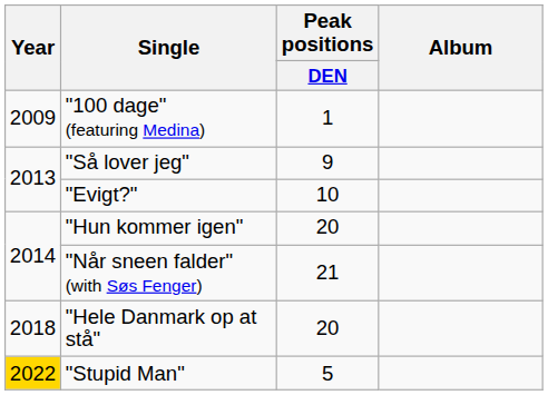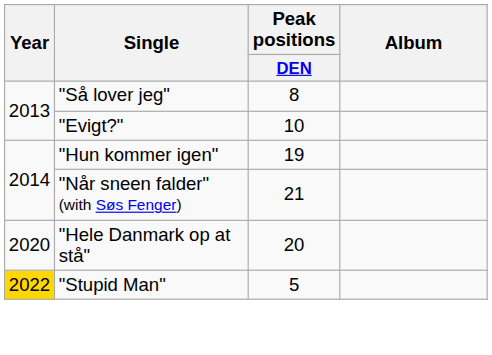- row: 2009 | "100 dage" (featuring Medina) | 1
"Så lover jeg" | Peak positions / DEN: 9 -> 8
"Hun kommer igen" | Peak positions / DEN: 20 -> 19
"Hele Danmark op at stå" | Year: 2018 -> 2020
